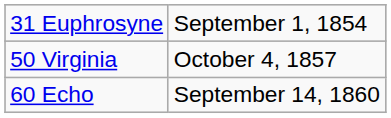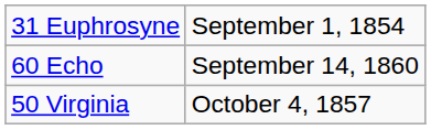rows swapped: 50 Virginia <-> 60 Echo
